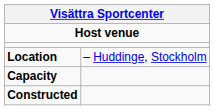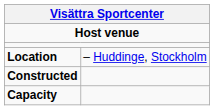rows swapped: Constructed <-> Capacity
